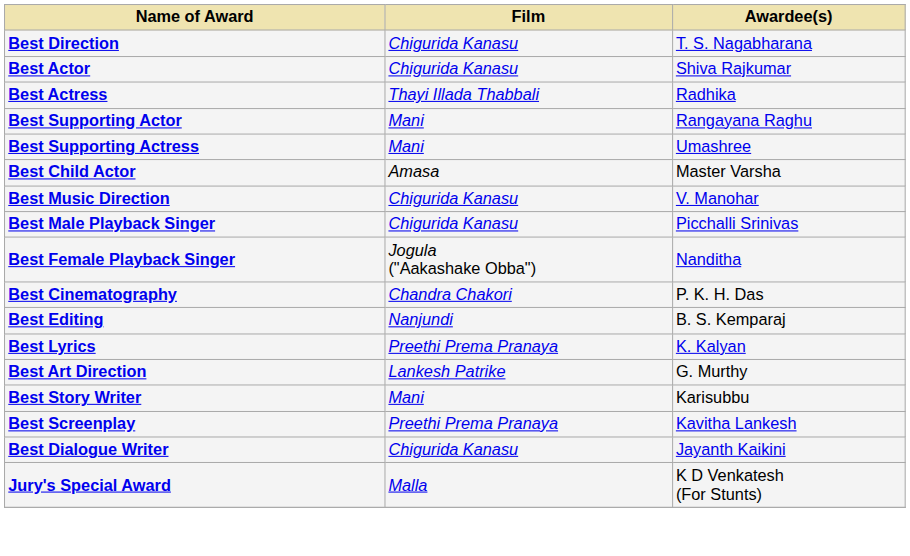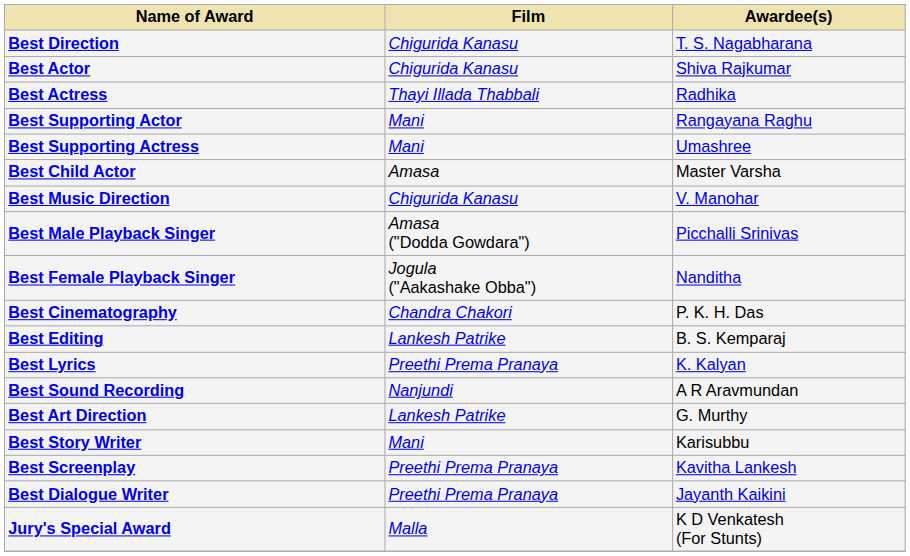Best Male Playback Singer | Film: Chigurida Kanasu -> Amasa ("Dodda Gowdara")
Best Editing | Film: Nanjundi -> Lankesh Patrike
+ row: Best Sound Recording | Nanjundi | A R Aravmundan
Best Dialogue Writer | Film: Chigurida Kanasu -> Preethi Prema Pranaya
